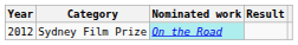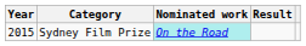Sydney Film Prize | Year: 2012 -> 2015
